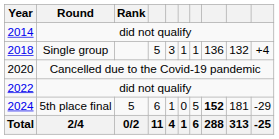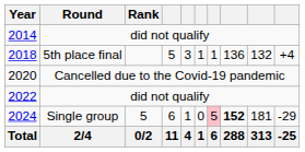2018 | Round: Single group -> 5th place final
2024 | Round: 5th place final -> Single group
2024 | column 7: no background -> pink background
